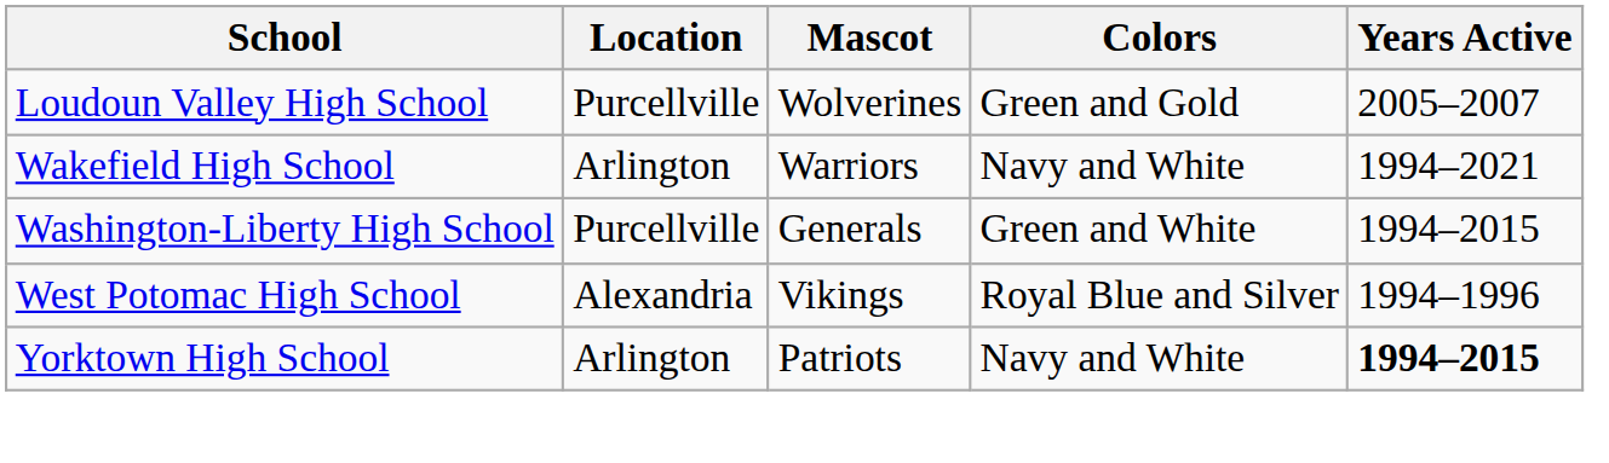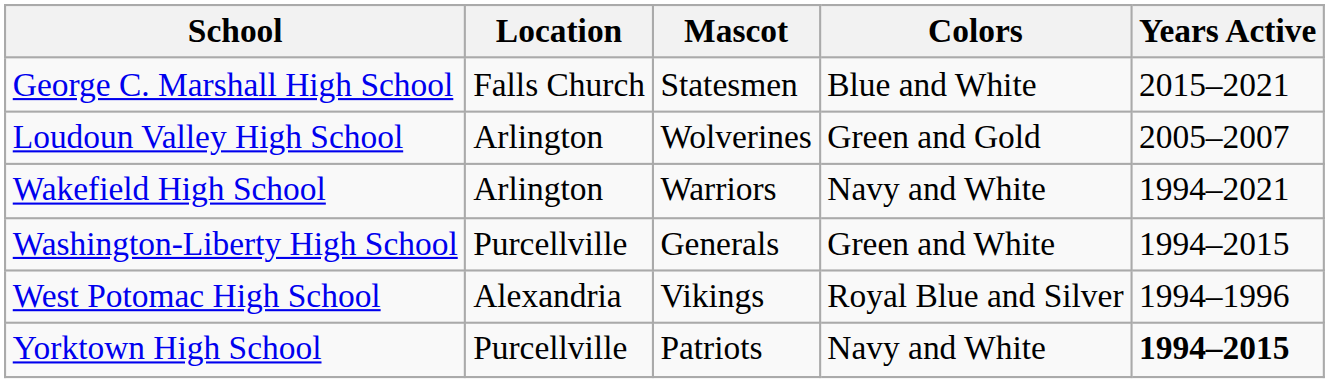+ row: George C. Marshall High School | Falls Church | Statesmen | Blue and White | 2015–2021
Loudoun Valley High School | Location: Purcellville -> Arlington
Yorktown High School | Location: Arlington -> Purcellville
